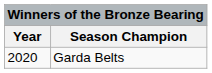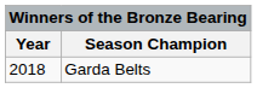Garda Belts | Year: 2020 -> 2018
